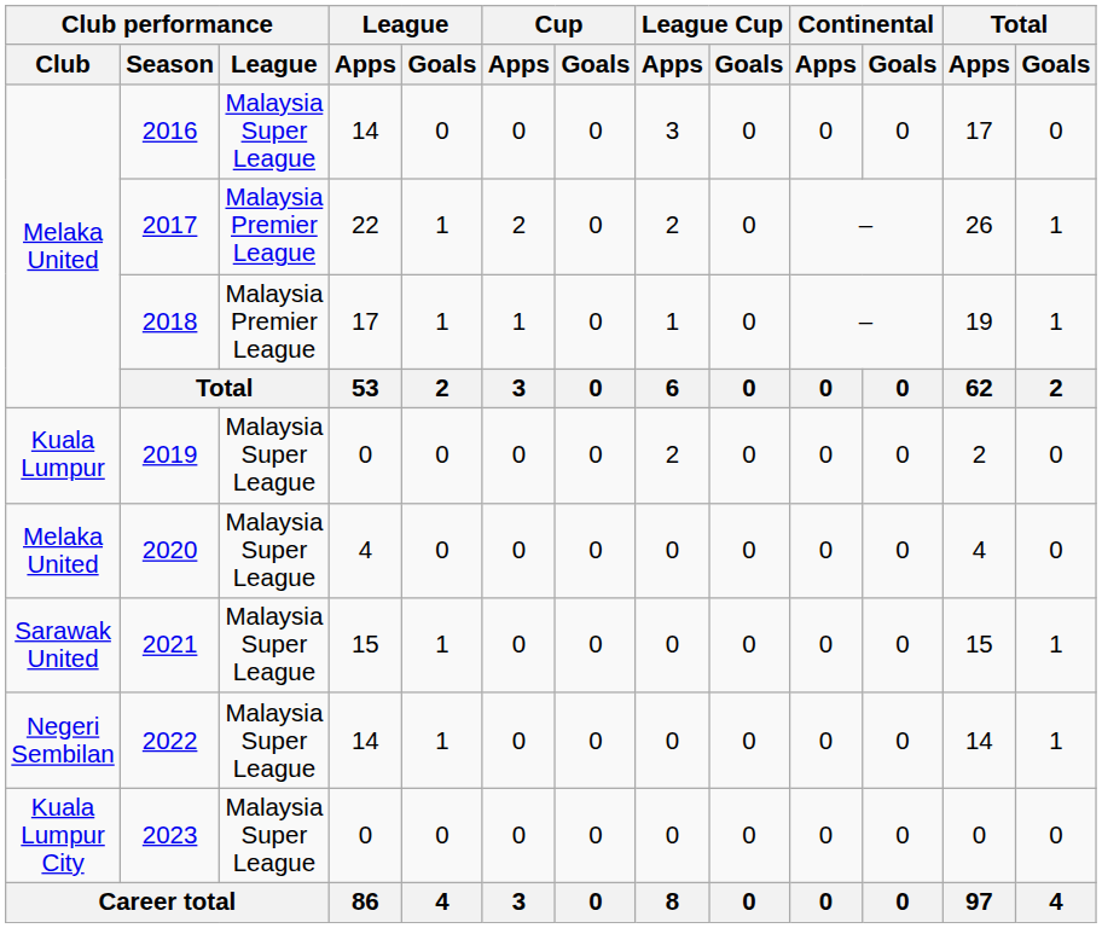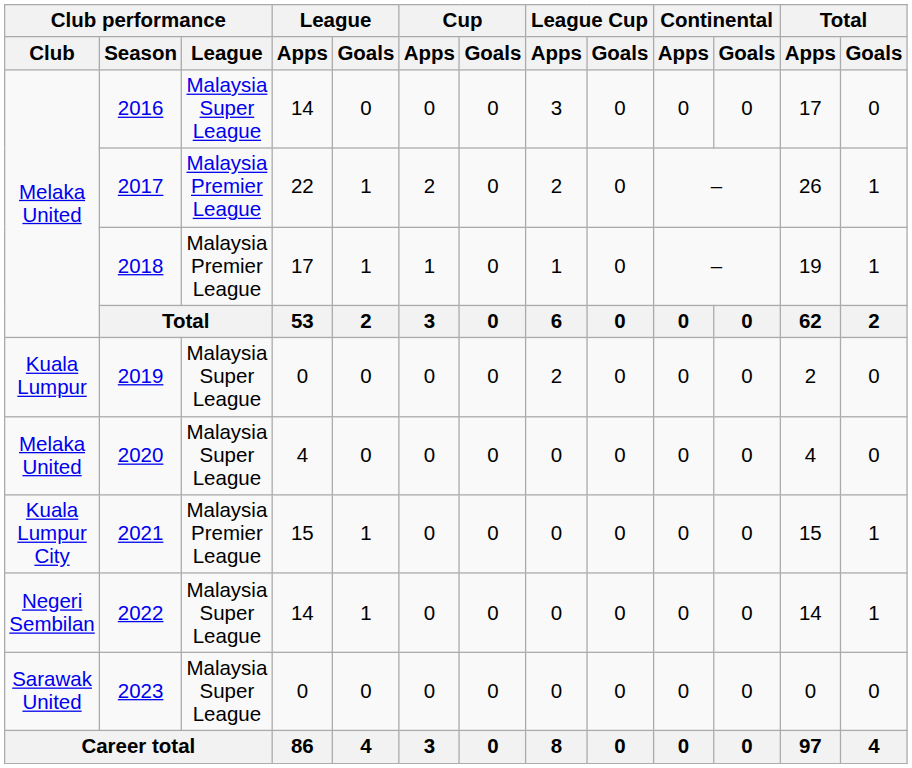2021 | Club performance / Club: Sarawak United -> Kuala Lumpur City
2021 | Club performance / League: Malaysia Super League -> Malaysia Premier League
2023 | Club performance / Club: Kuala Lumpur City -> Sarawak United
